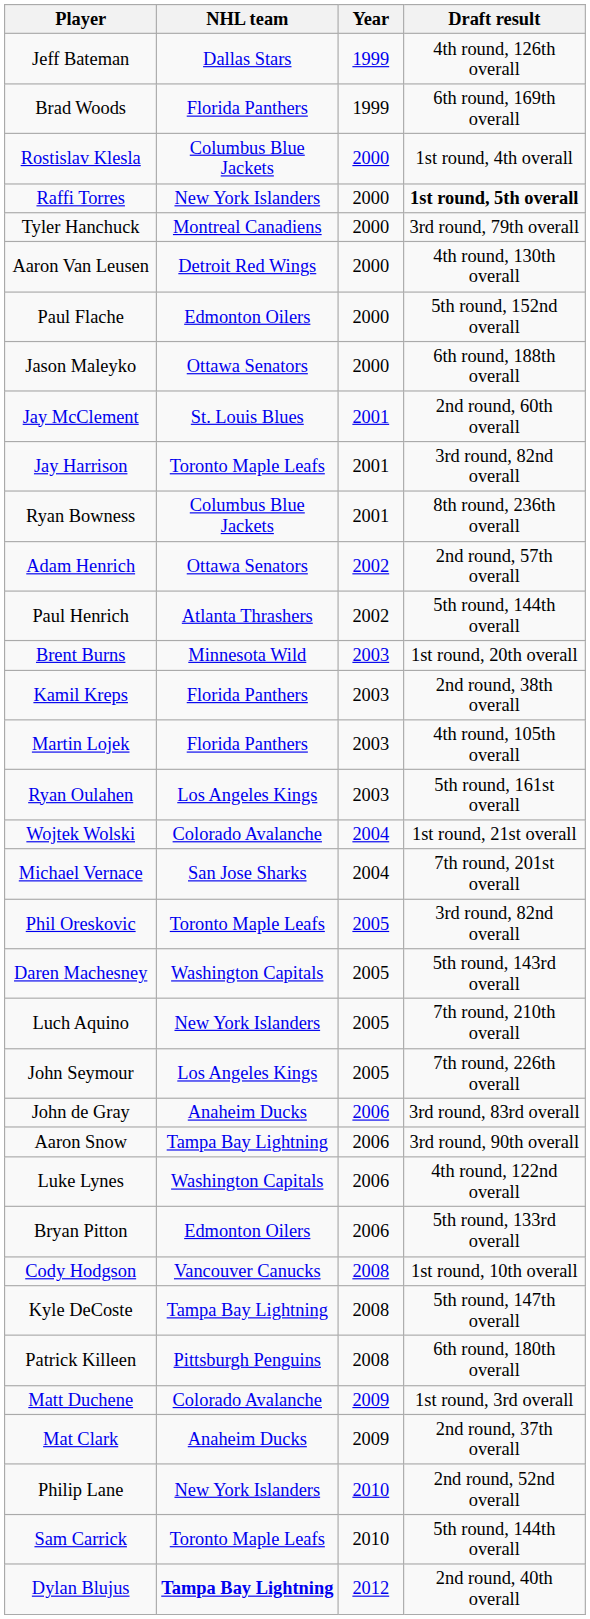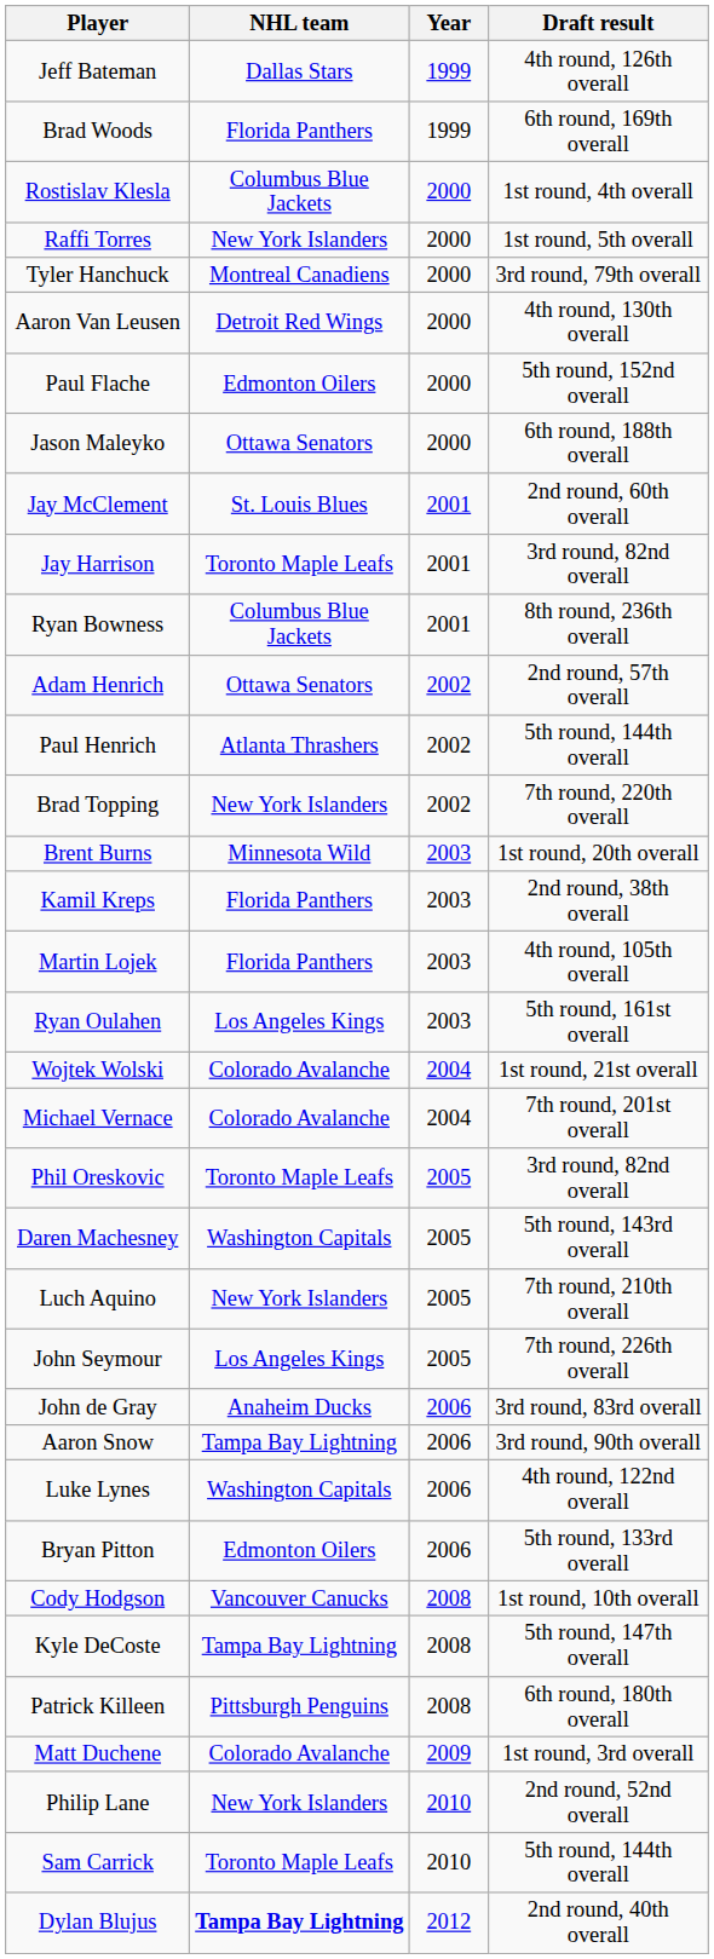Raffi Torres | Draft result: bold -> normal
+ row: Brad Topping | New York Islanders | 2002 | 7th round, 220th overall
Michael Vernace | NHL team: San Jose Sharks -> Colorado Avalanche
- row: Mat Clark | Anaheim Ducks | 2009 | 2nd round, 37th overall
